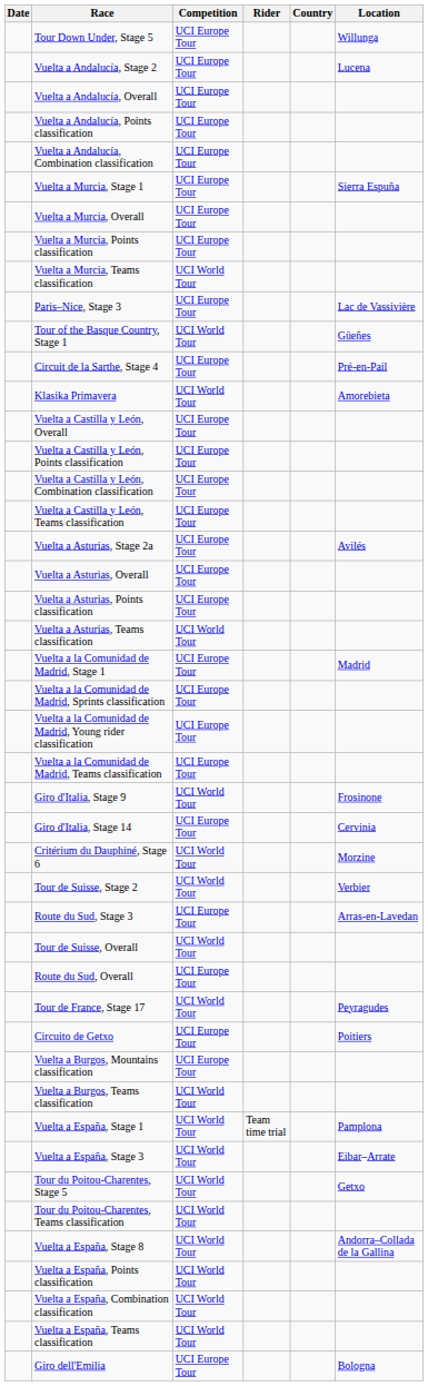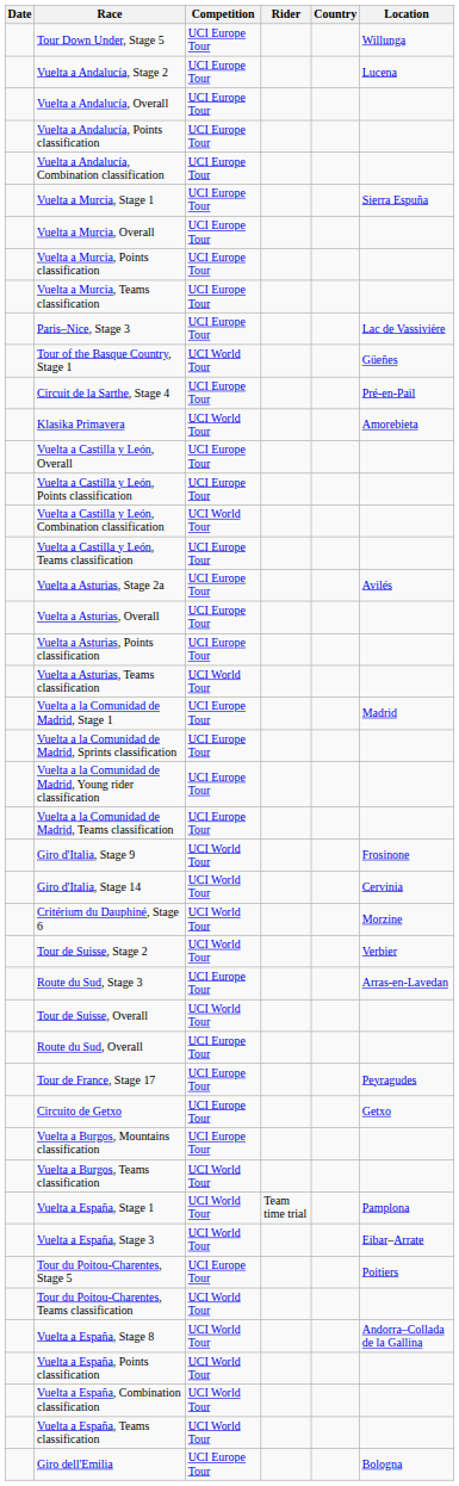Vuelta a Murcia, Teams classification | Competition: UCI World Tour -> UCI Europe Tour
Vuelta a Castilla y León, Combination classification | Competition: UCI Europe Tour -> UCI World Tour
Giro d'Italia, Stage 14 | Competition: UCI Europe Tour -> UCI World Tour
Tour de France, Stage 17 | Competition: UCI World Tour -> UCI Europe Tour
Circuito de Getxo | Location: Poitiers -> Getxo
Tour du Poitou-Charentes, Stage 5 | Competition: UCI World Tour -> UCI Europe Tour
Tour du Poitou-Charentes, Stage 5 | Location: Getxo -> Poitiers
